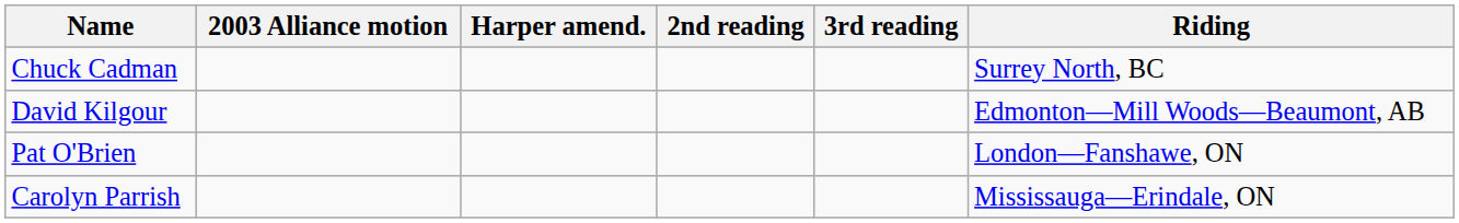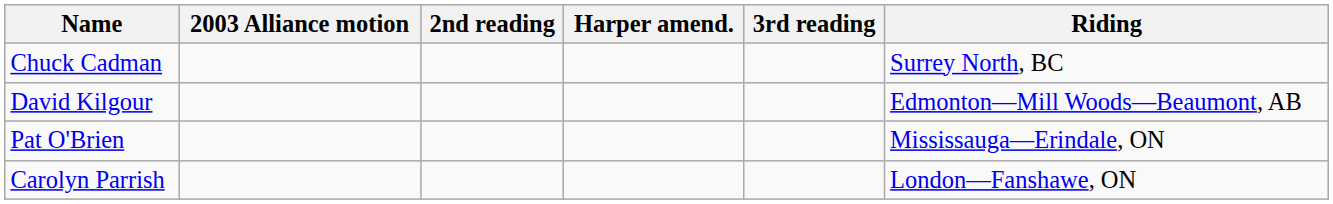columns swapped: Harper amend. <-> 2nd reading
Pat O'Brien | Riding: London—Fanshawe, ON -> Mississauga—Erindale, ON
Carolyn Parrish | Riding: Mississauga—Erindale, ON -> London—Fanshawe, ON
